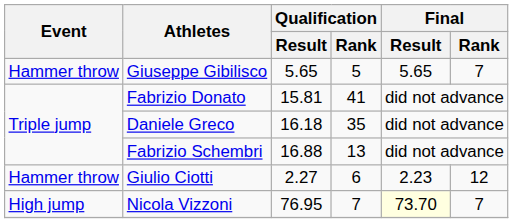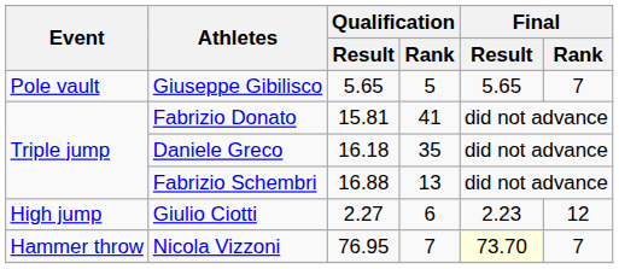Giuseppe Gibilisco | Event: Hammer throw -> Pole vault
Giulio Ciotti | Event: Hammer throw -> High jump
Nicola Vizzoni | Event: High jump -> Hammer throw
